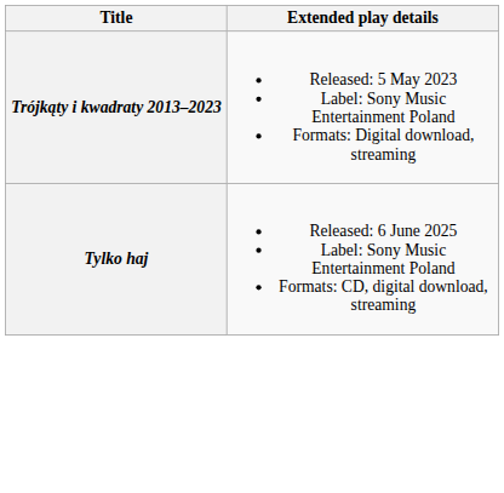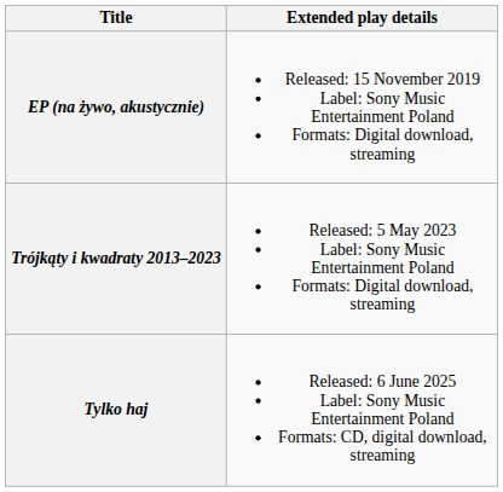+ row: EP (na żywo, akustycznie) | Released: 15 November 2019 Label: Sony Music Entertainment Poland Formats: Digital download, streaming
